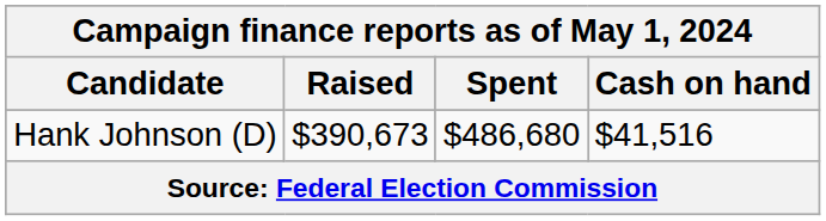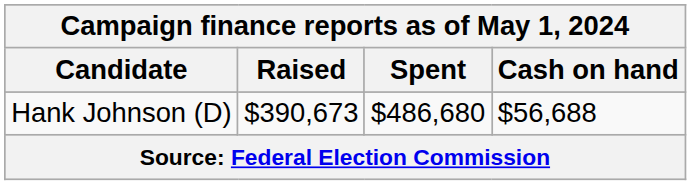Hank Johnson (D) | Cash on hand: $41,516 -> $56,688
